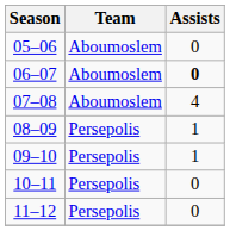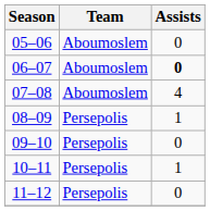09–10 | Assists: 1 -> 0
10–11 | Assists: 0 -> 1
